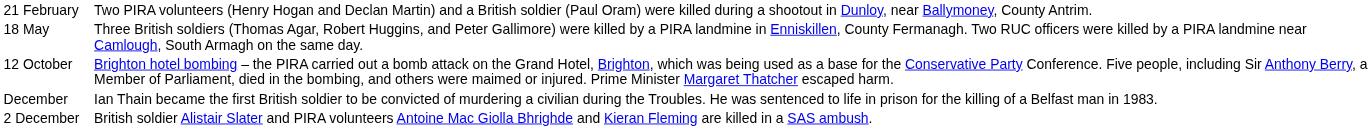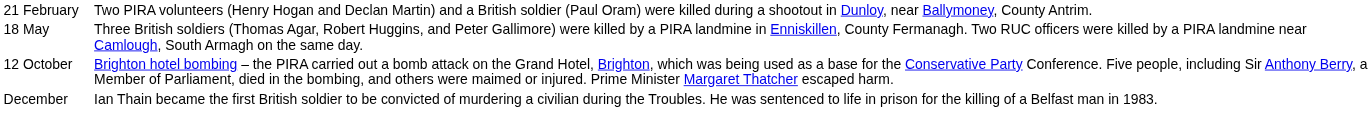- row: 2 December | British soldier Alistair Slater and PIRA volunteers Antoine Mac Giolla Bhrighde and Kieran Fleming are killed in a SAS ambush.
